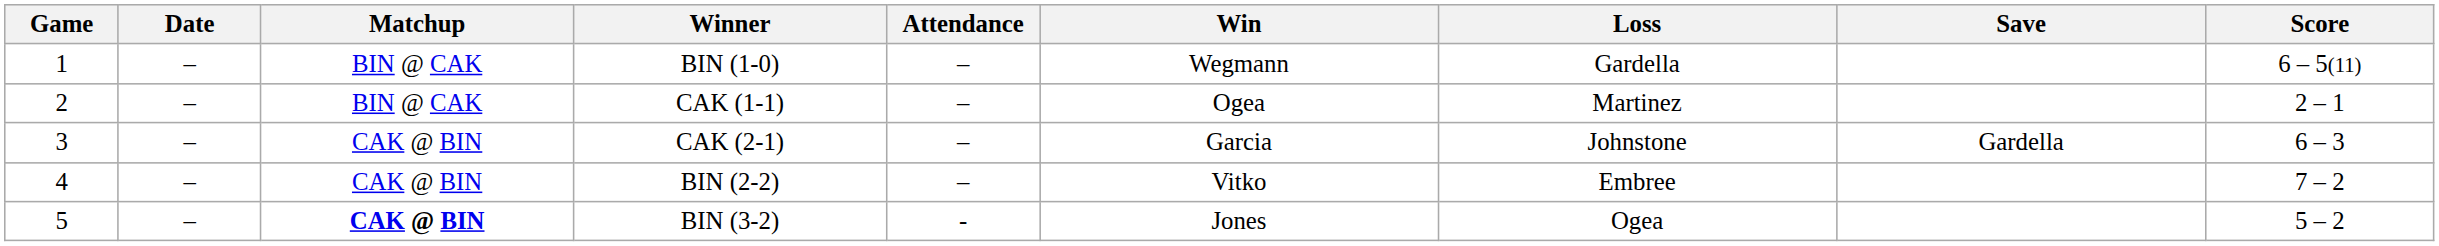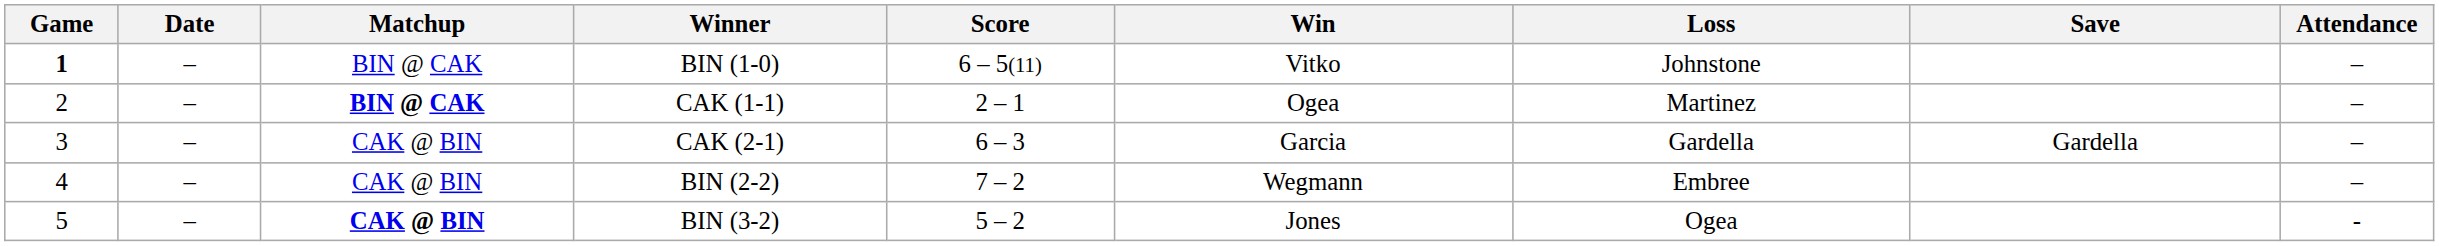columns swapped: Score <-> Attendance
BIN (1-0) | Game: normal -> bold
BIN (1-0) | Win: Wegmann -> Vitko
BIN (1-0) | Loss: Gardella -> Johnstone
CAK (1-1) | Matchup: normal -> bold
CAK (2-1) | Loss: Johnstone -> Gardella
BIN (2-2) | Win: Vitko -> Wegmann
